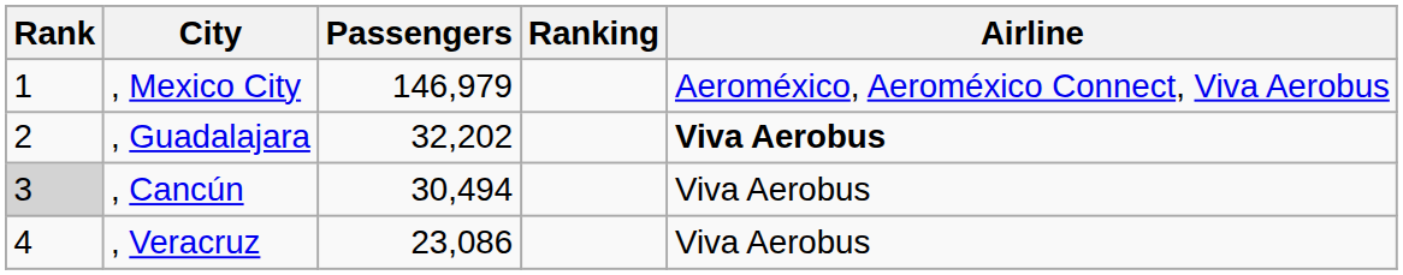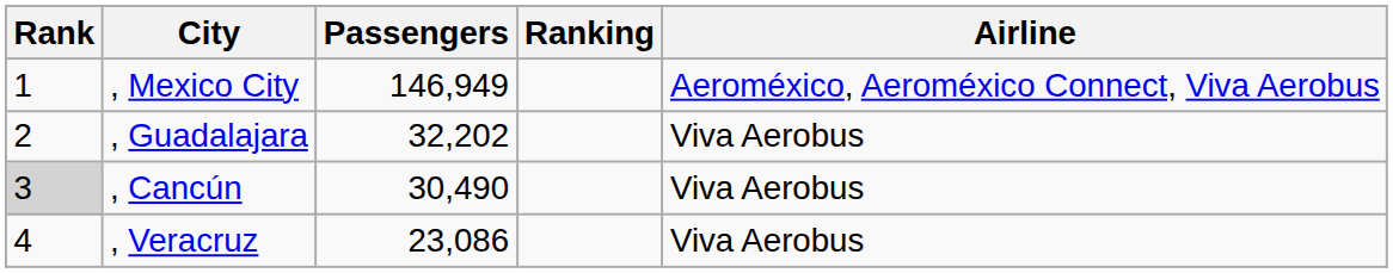, Mexico City | Passengers: 146,979 -> 146,949
, Guadalajara | Airline: bold -> normal
, Cancún | Passengers: 30,494 -> 30,490
